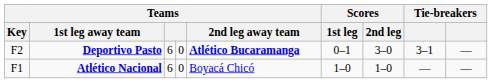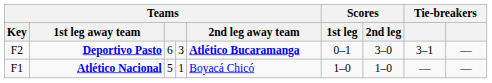Deportivo Pasto | column 4: 0 -> 3
Atlético Nacional | column 3: 6 -> 5
Atlético Nacional | column 4: 0 -> 1
